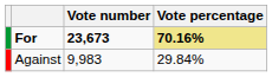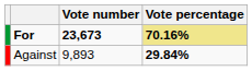Against | Vote number: 9,983 -> 9,893
Against | Vote percentage: normal -> bold
